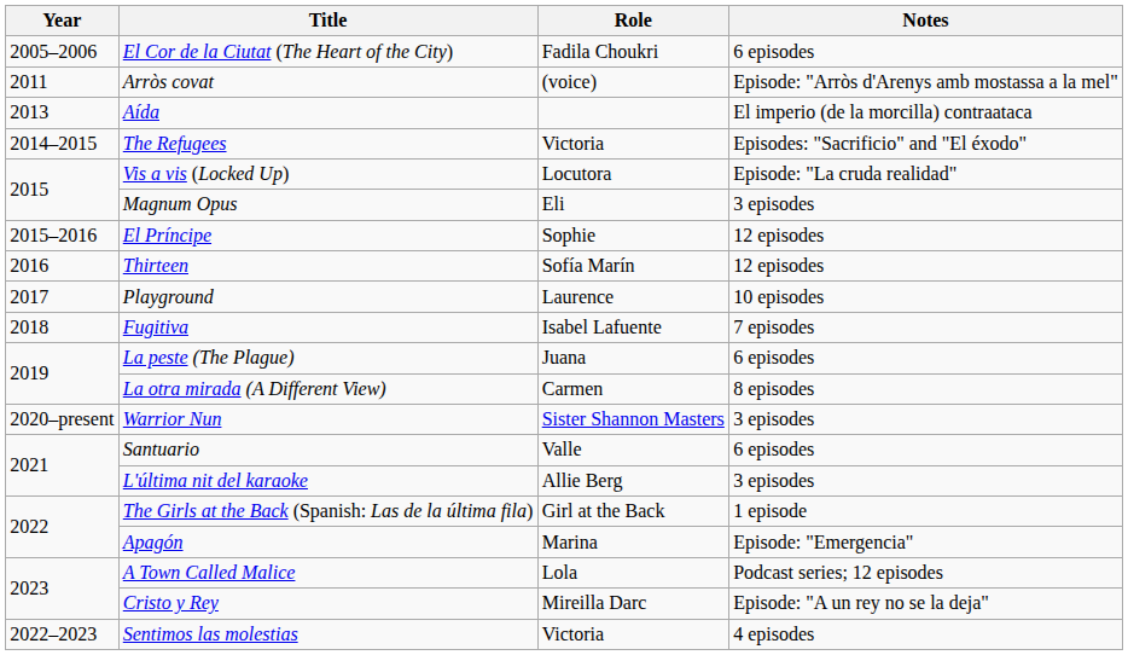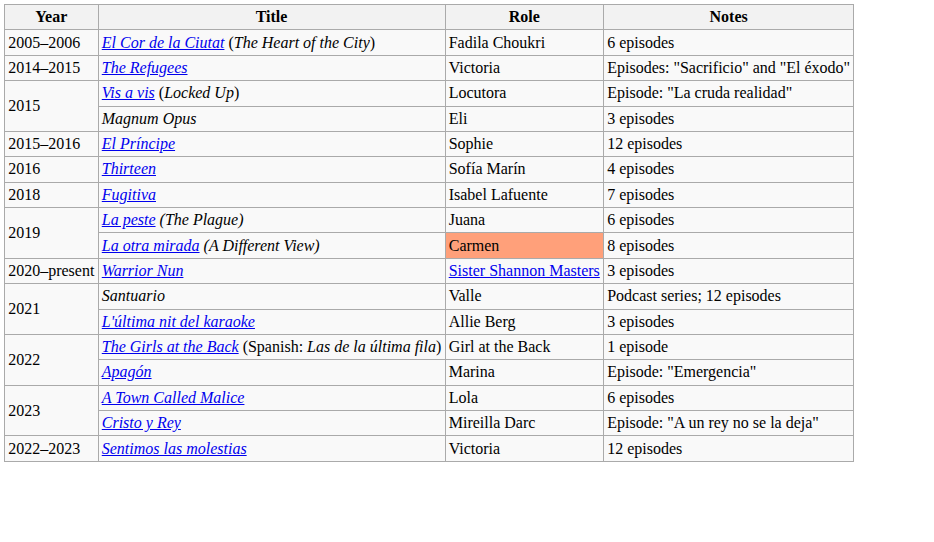- row: 2011 | Arròs covat | (voice) | Episode: "Arròs d'Arenys amb mostassa a la mel"
- row: 2013 | Aída | El imperio (de la morcilla) contraataca
Thirteen | Notes: 12 episodes -> 4 episodes
- row: 2017 | Playground | Laurence | 10 episodes
La otra mirada (A Different View) | Role: no background -> lightsalmon background
Santuario | Notes: 6 episodes -> Podcast series; 12 episodes
A Town Called Malice | Notes: Podcast series; 12 episodes -> 6 episodes
Sentimos las molestias | Notes: 4 episodes -> 12 episodes
